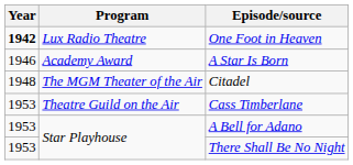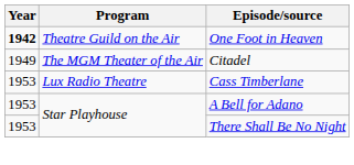One Foot in Heaven | Program: Lux Radio Theatre -> Theatre Guild on the Air
- row: 1946 | Academy Award | A Star Is Born
Citadel | Year: 1948 -> 1949
Cass Timberlane | Program: Theatre Guild on the Air -> Lux Radio Theatre
